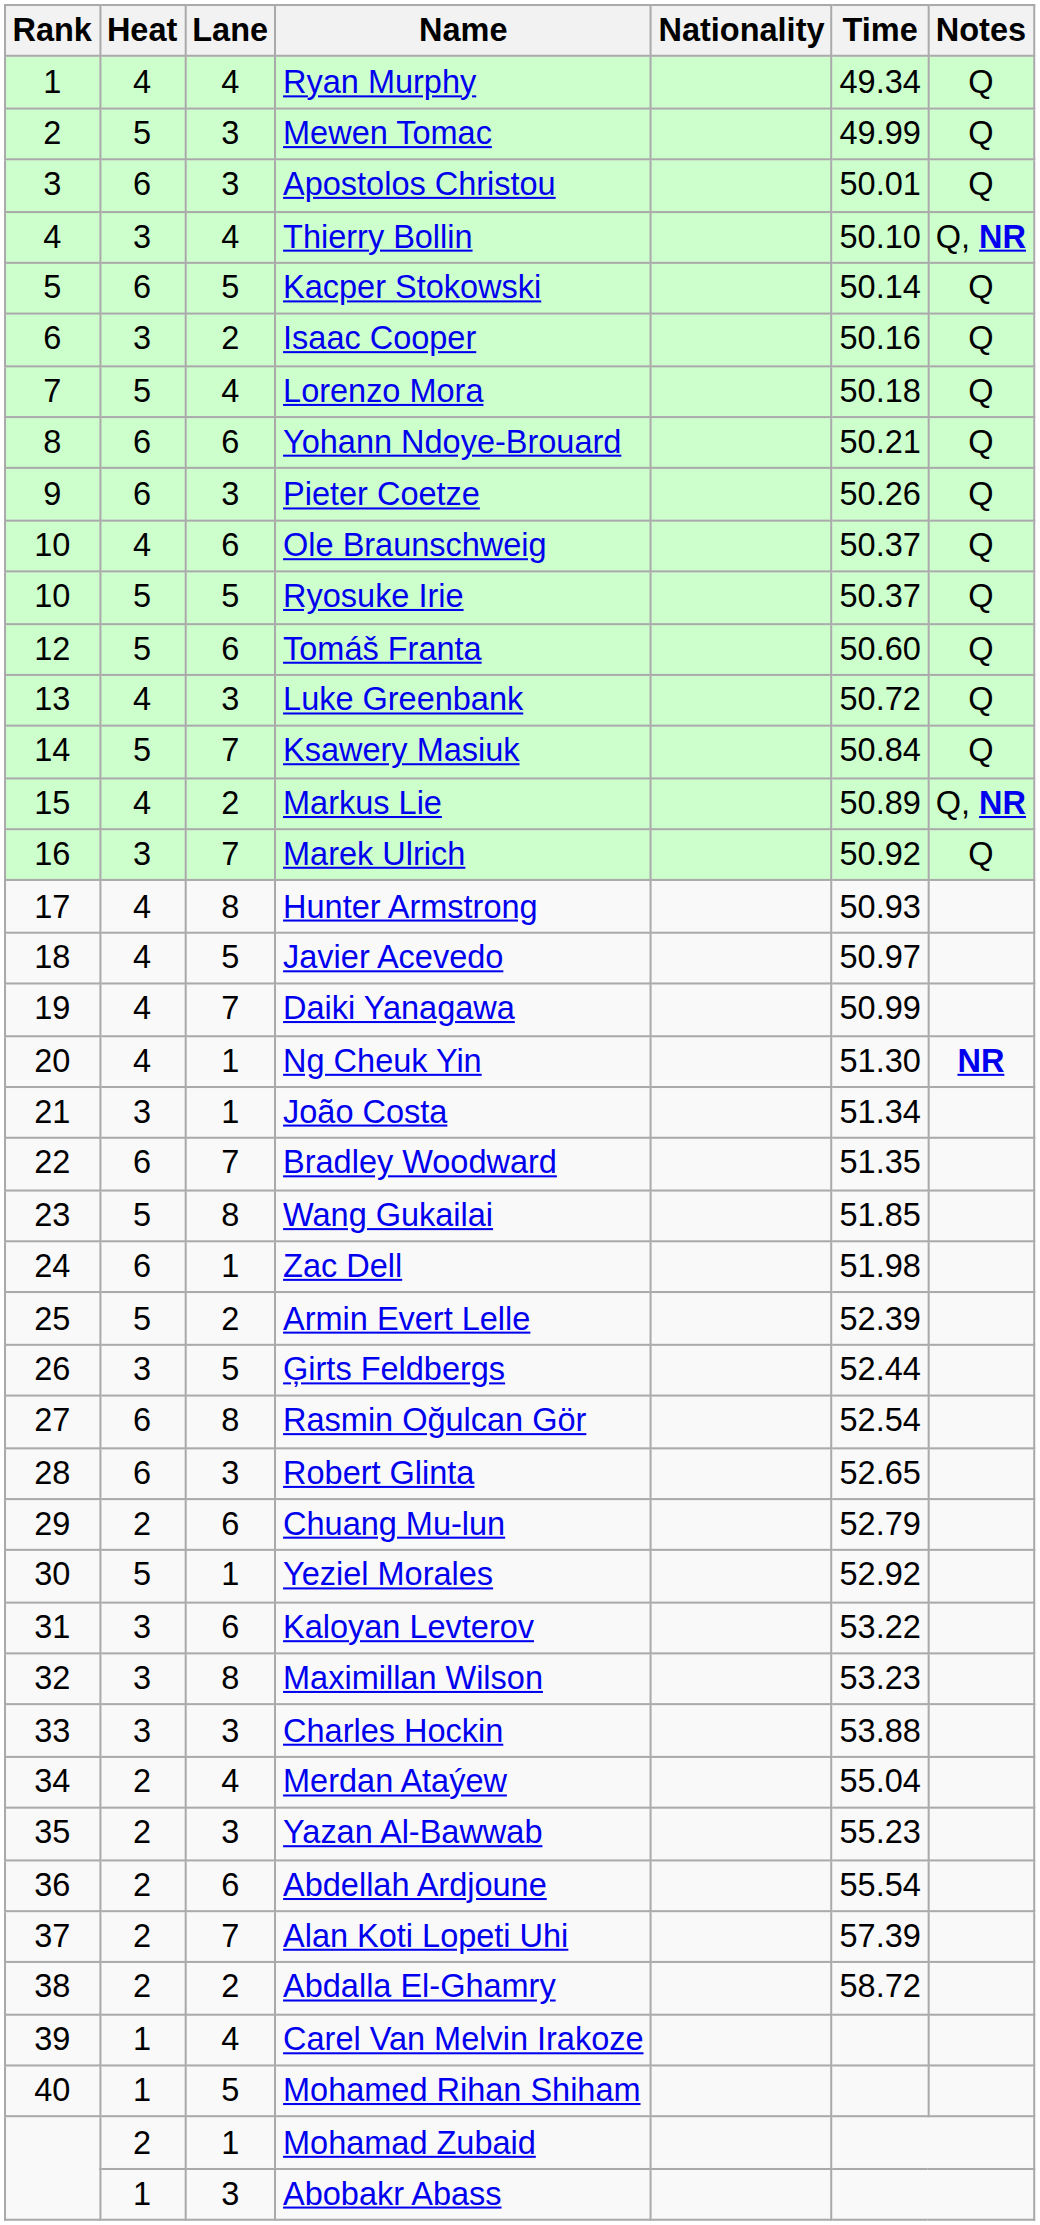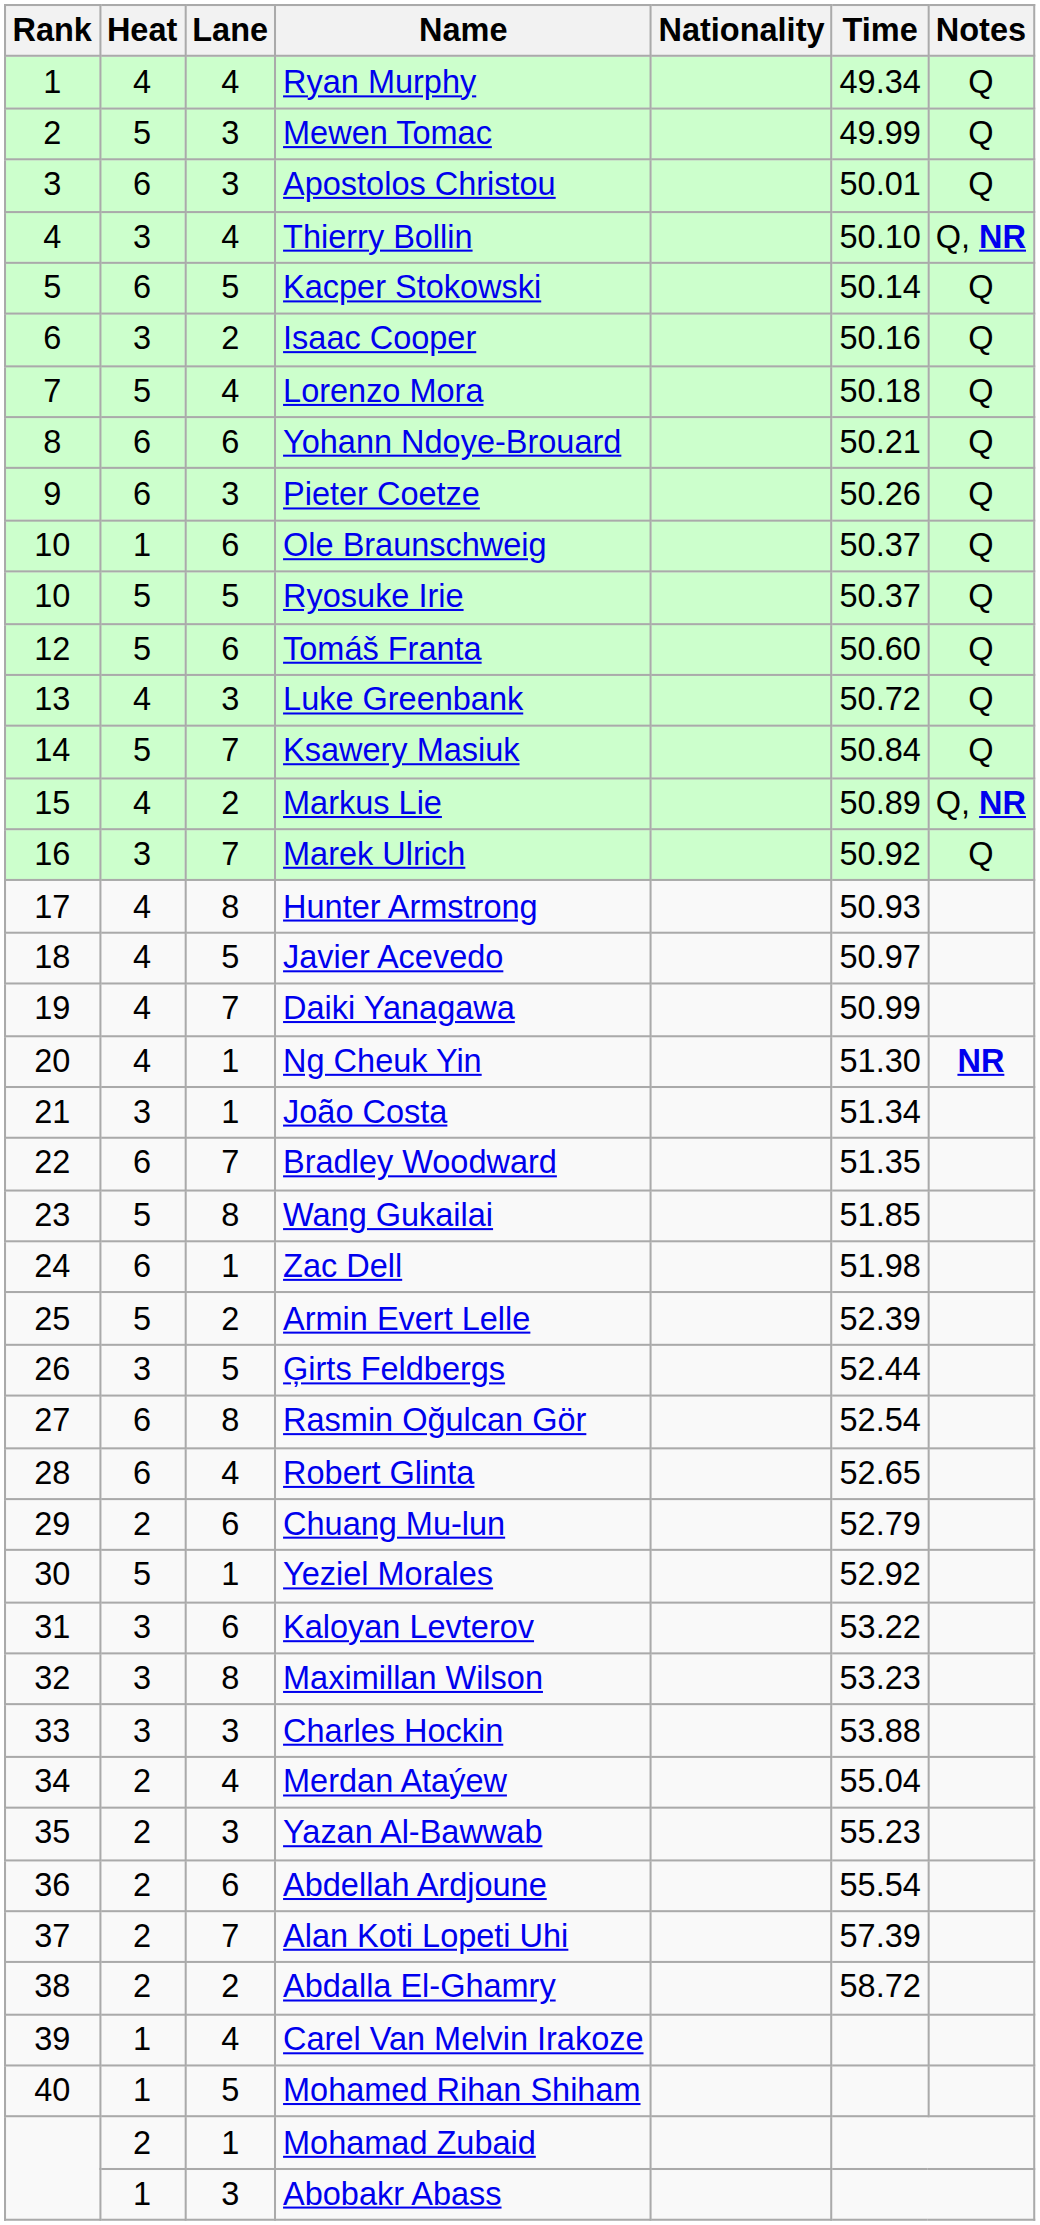Ole Braunschweig | Heat: 4 -> 1
Robert Glinta | Lane: 3 -> 4
